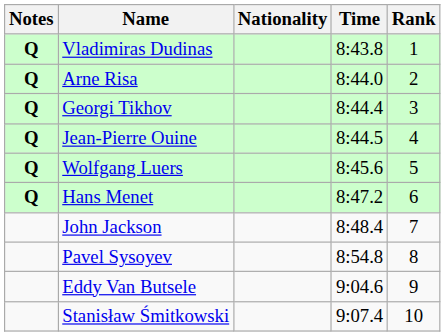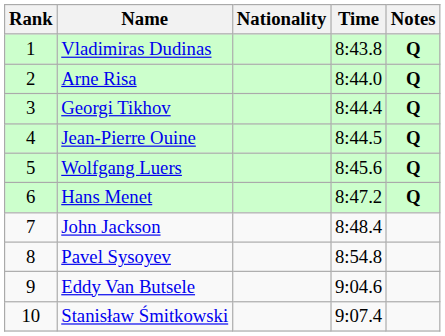columns swapped: Rank <-> Notes
